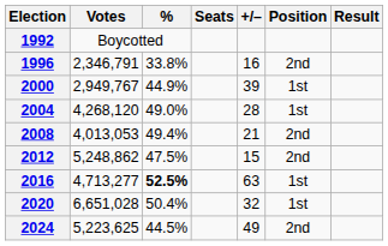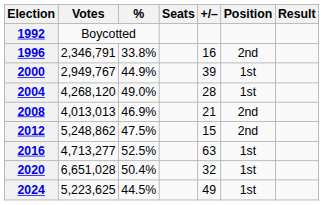2008 | Votes: 4,013,053 -> 4,013,013
2008 | %: 49.4% -> 46.9%
2016 | %: bold -> normal
2024 | Position: 2nd -> 1st
